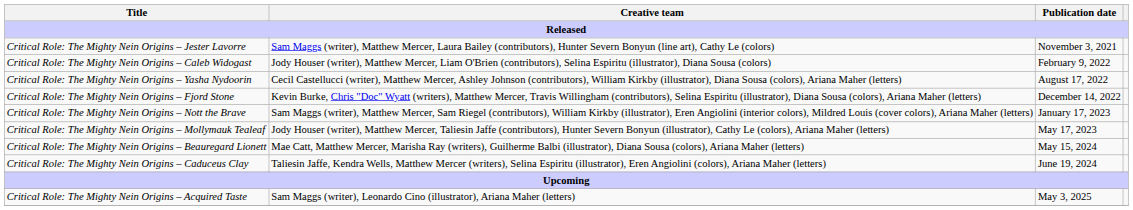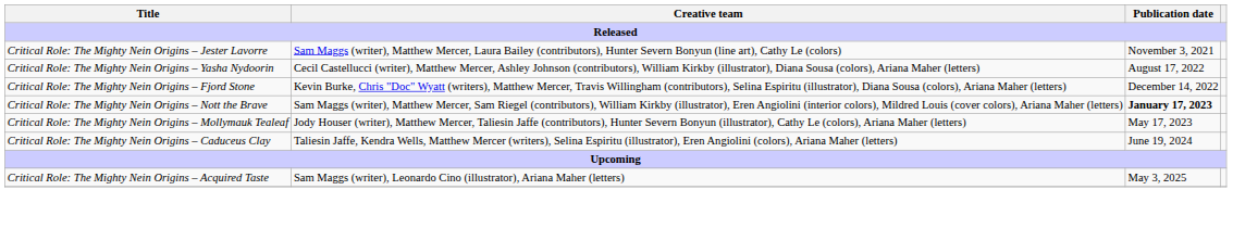- row: Critical Role: The Mighty Nein Origins – Caleb Widogast | Jody Houser (writer), Matthew Mercer, Liam O'Brien (contributors), Selina Espiritu (illustrator), Diana Sousa (colors) | February 9, 2022
Critical Role: The Mighty Nein Origins – Nott the Brave | Publication date: normal -> bold
- row: Critical Role: The Mighty Nein Origins – Beauregard Lionett | Mae Catt, Matthew Mercer, Marisha Ray (writers), Guilherme Balbi (illustrator), Diana Sousa (colors), Ariana Maher (letters) | May 15, 2024
